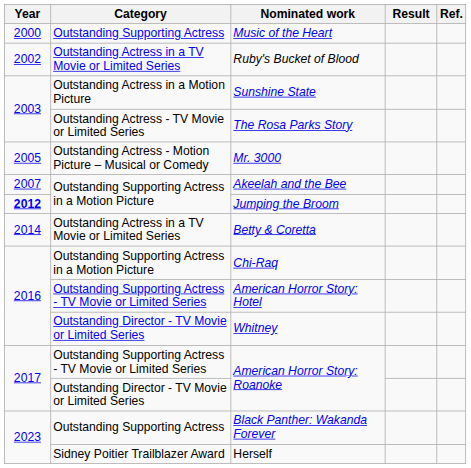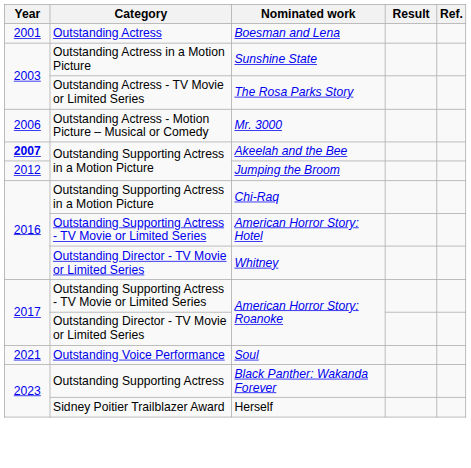- row: 2000 | Outstanding Supporting Actress | Music of the Heart
+ row: 2001 | Outstanding Actress | Boesman and Lena
- row: 2002 | Outstanding Actress in a TV Movie or Limited Series | Ruby's Bucket of Blood
Mr. 3000 | Year: 2005 -> 2006
Akeelah and the Bee | Year: normal -> bold
Jumping the Broom | Year: bold -> normal
- row: 2014 | Outstanding Actress in a TV Movie or Limited Series | Betty & Coretta
+ row: 2021 | Outstanding Voice Performance | Soul
